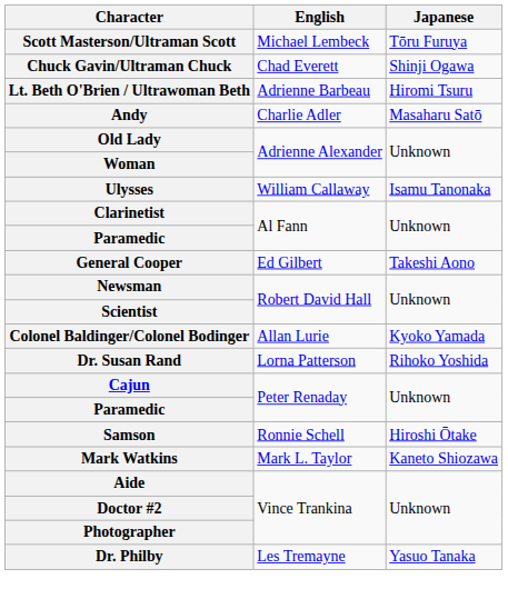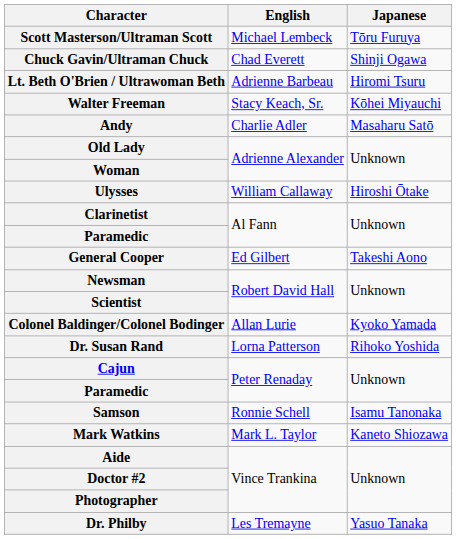+ row: Walter Freeman | Stacy Keach, Sr. | Kōhei Miyauchi
Ulysses | Japanese: Isamu Tanonaka -> Hiroshi Ōtake
Samson | Japanese: Hiroshi Ōtake -> Isamu Tanonaka
